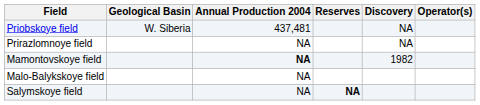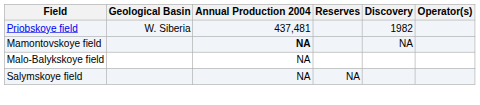Priobskoye field | Discovery: NA -> 1982
- row: Prirazlomnoye field | NA | NA
Mamontovskoye field | Discovery: 1982 -> NA
Salymskoye field | Reserves: bold -> normal
